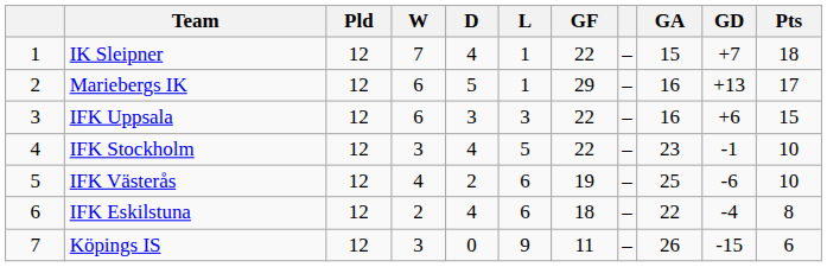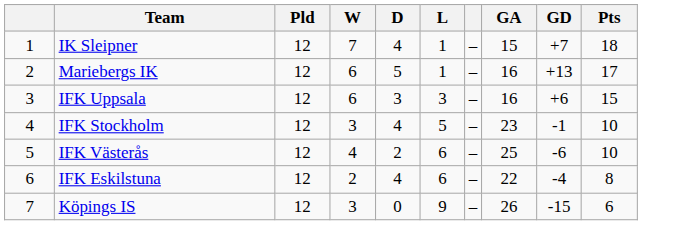- column: GF | 22 | 29 | 22 | 22 | 19 | 18 | 11
